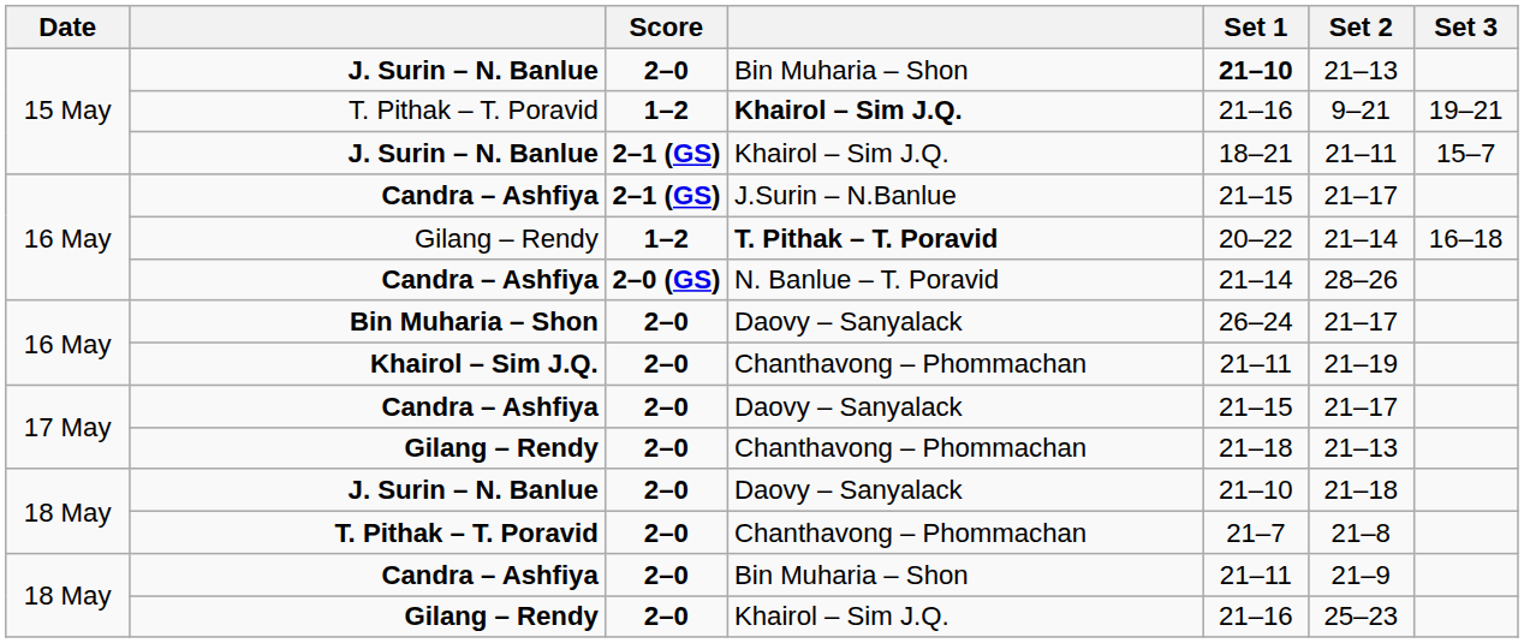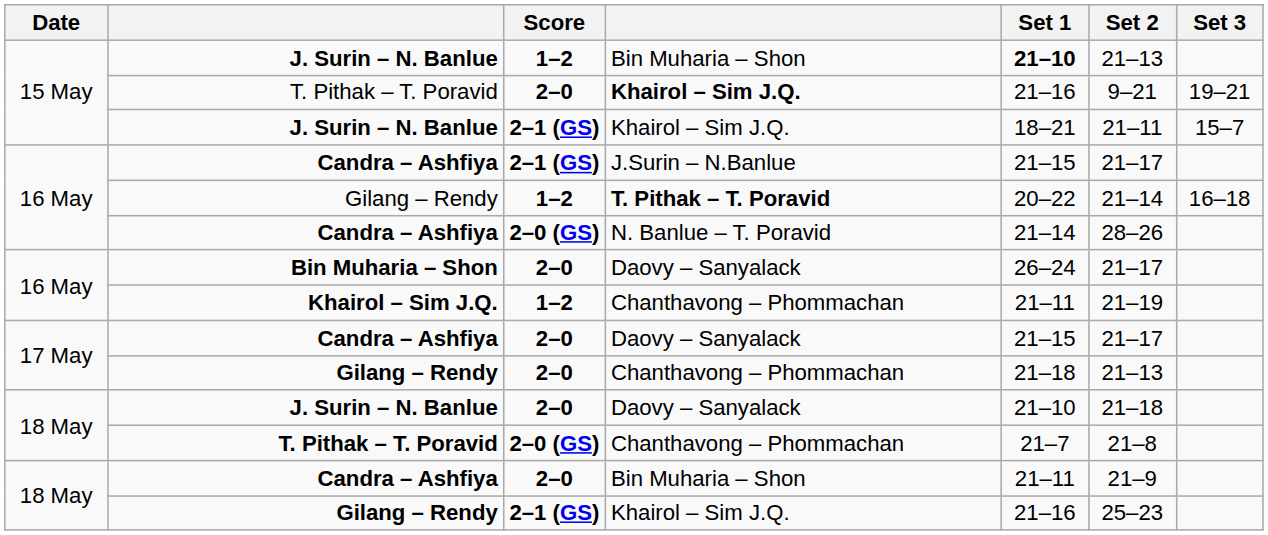J. Surin – N. Banlue / Bin Muharia – Shon | Score: 2–0 -> 1–2
T. Pithak – T. Poravid / Khairol – Sim J.Q. | Score: 1–2 -> 2–0
Khairol – Sim J.Q. / Chanthavong – Phommachan | Score: 2–0 -> 1–2
T. Pithak – T. Poravid / Chanthavong – Phommachan | Score: 2–0 -> 2–0 (GS)
Gilang – Rendy / Khairol – Sim J.Q. | Score: 2–0 -> 2–1 (GS)
